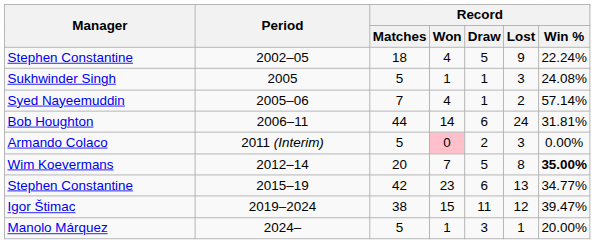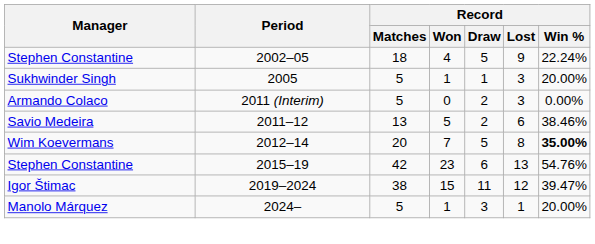Sukhwinder Singh | Record / Win %: 24.08% -> 20.00%
- row: Syed Nayeemuddin | 2005–06 | 7 | 4 | 1 | 2 | 57.14%
- row: Bob Houghton | 2006–11 | 44 | 14 | 6 | 24 | 31.81%
Armando Colaco | Record / Won: pink background -> no background
+ row: Savio Medeira | 2011–12 | 13 | 5 | 2 | 6 | 38.46%
Stephen Constantine / 2015–19 | Record / Win %: 34.77% -> 54.76%
